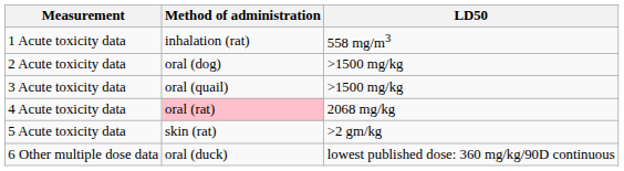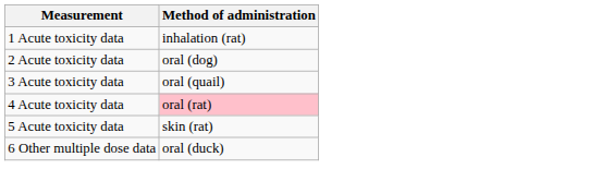- column: LD50 | 558 mg/m3 | >1500 mg/kg | >1500 mg/kg | 2068 mg/kg | >2 gm/kg | lowest published dose: 360 mg/kg/90D continuous
